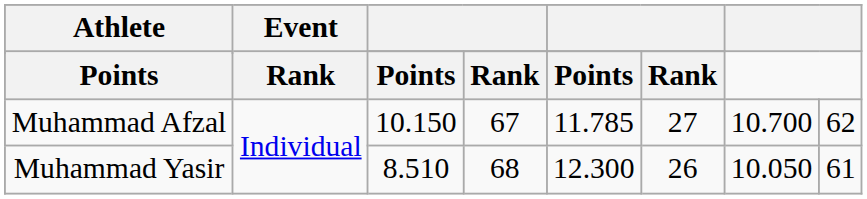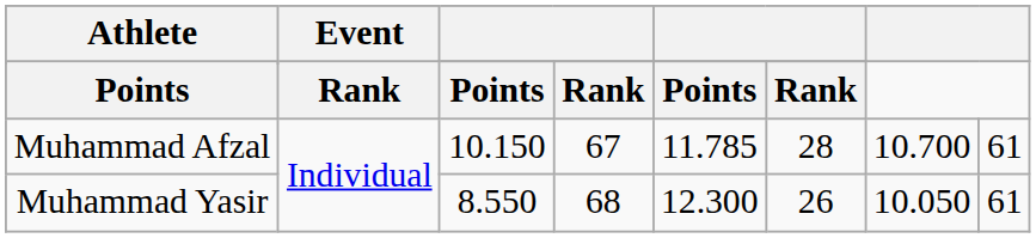Muhammad Afzal | column 6: 27 -> 28
Muhammad Afzal | column 8: 62 -> 61
Muhammad Yasir | column 3: 8.510 -> 8.550
